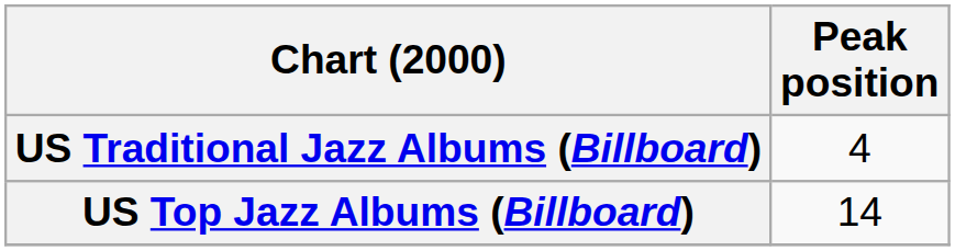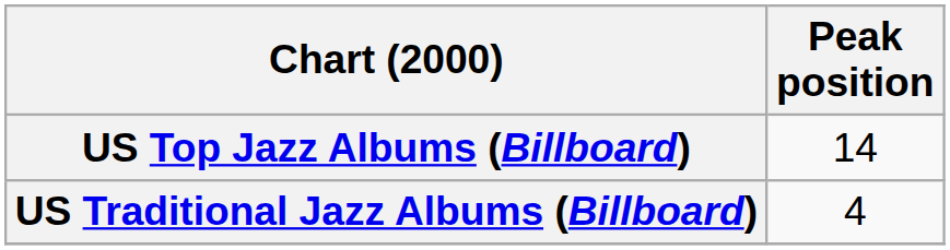rows swapped: US Top Jazz Albums (Billboard) <-> US Traditional Jazz Albums (Billboard)
